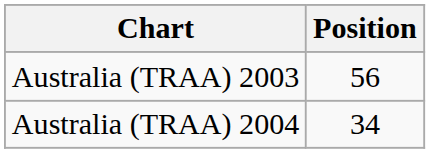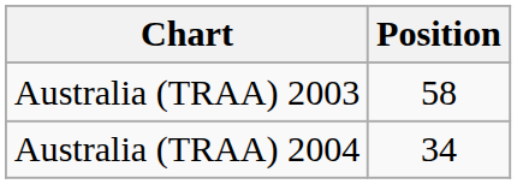Australia (TRAA) 2003 | Position: 56 -> 58
